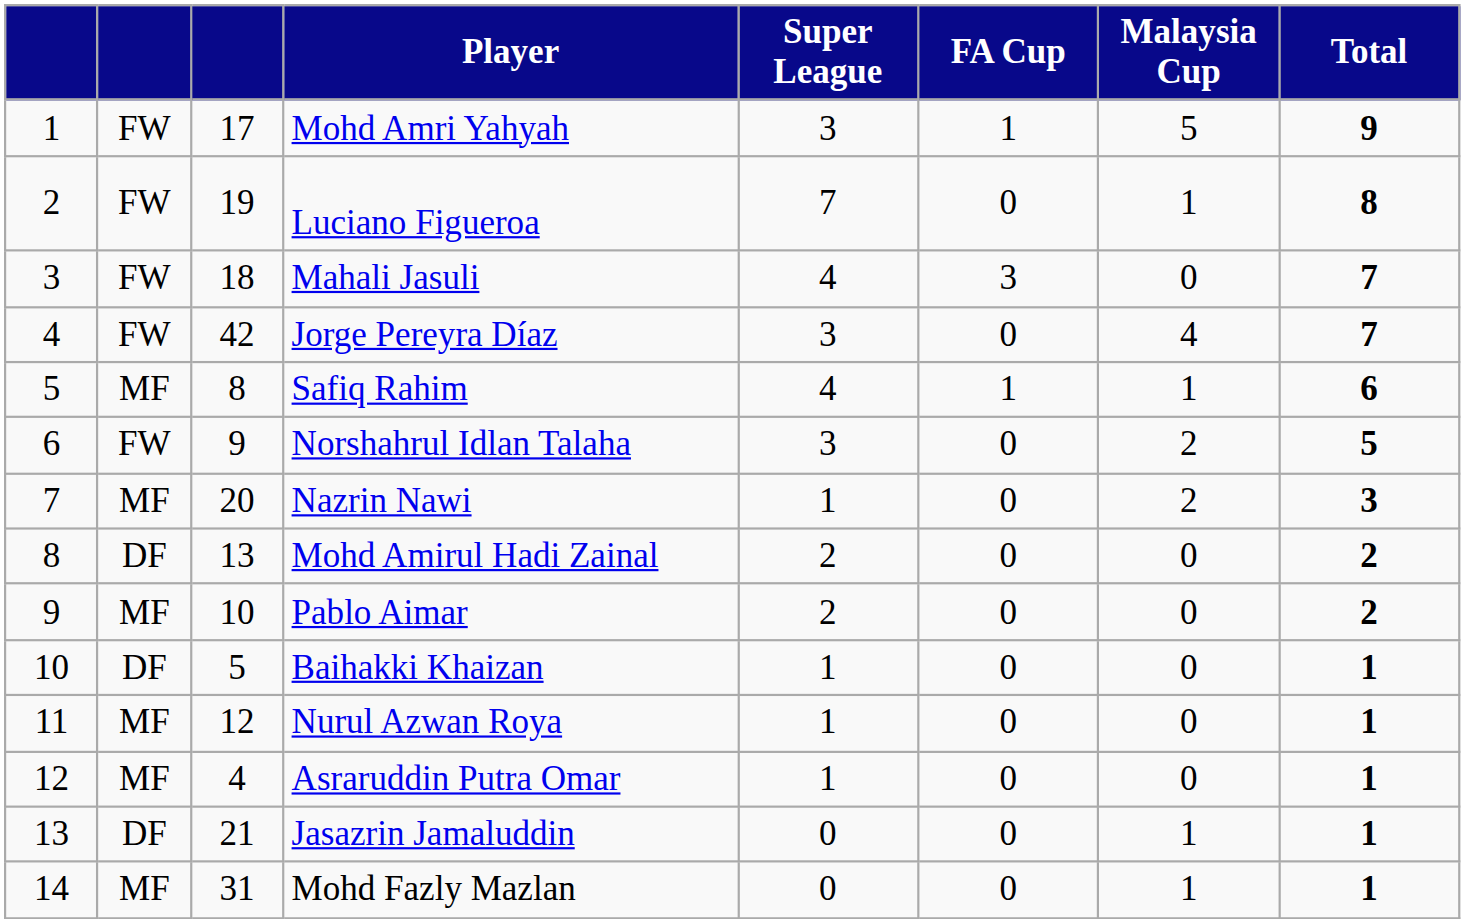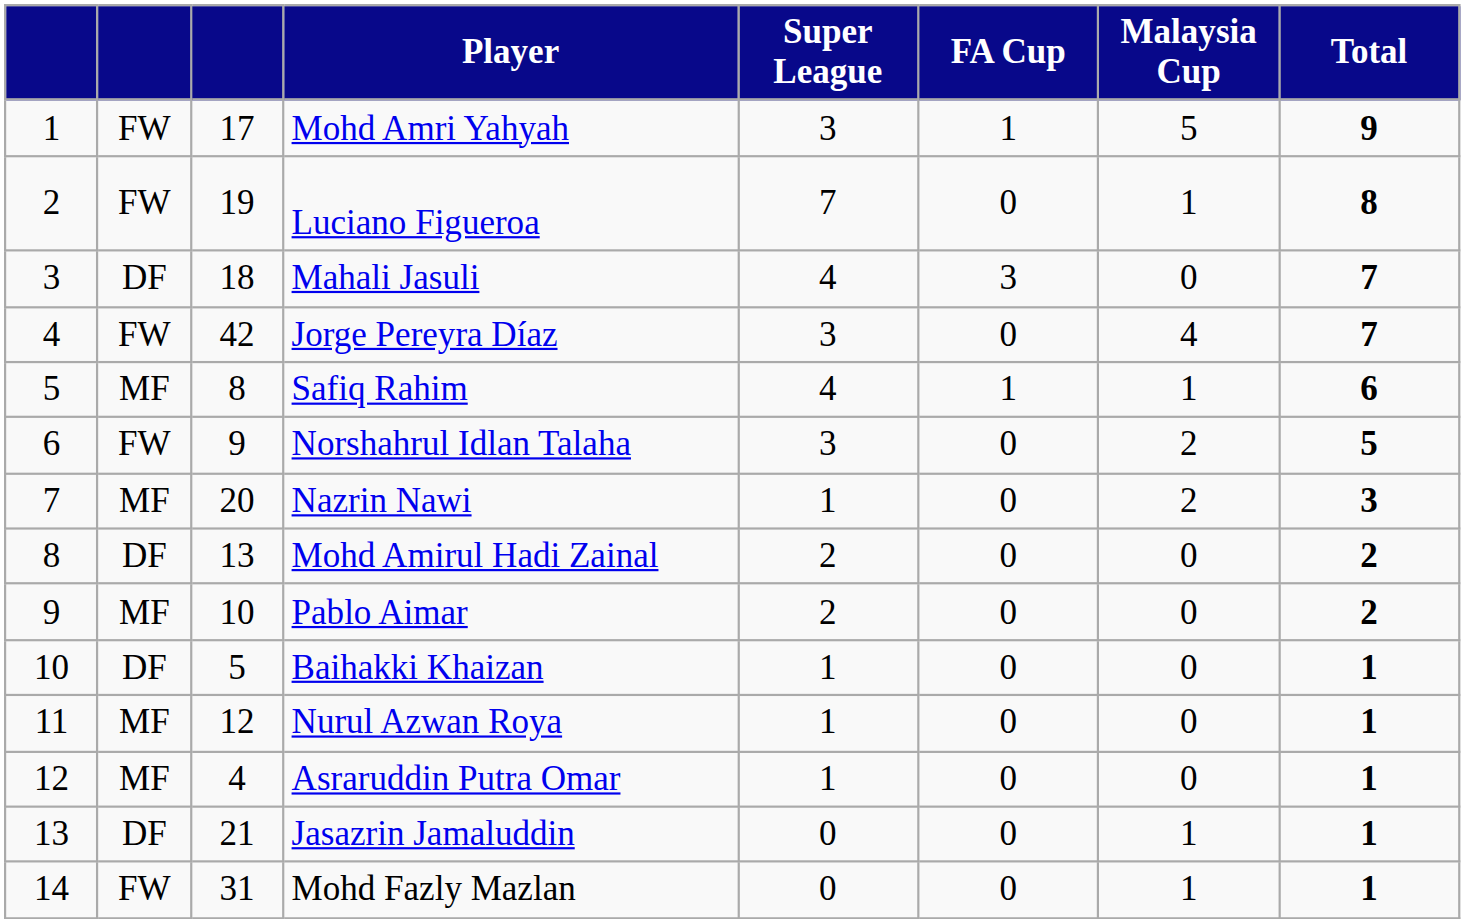Mahali Jasuli | column 2: FW -> DF
Mohd Fazly Mazlan | column 2: MF -> FW
